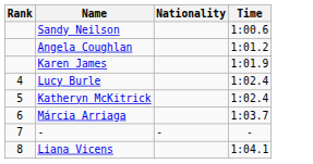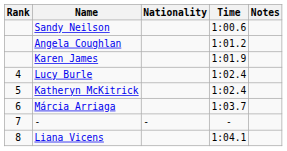+ column: Notes
